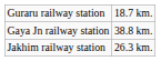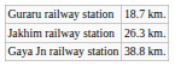rows swapped: Jakhim railway station <-> Gaya Jn railway station
